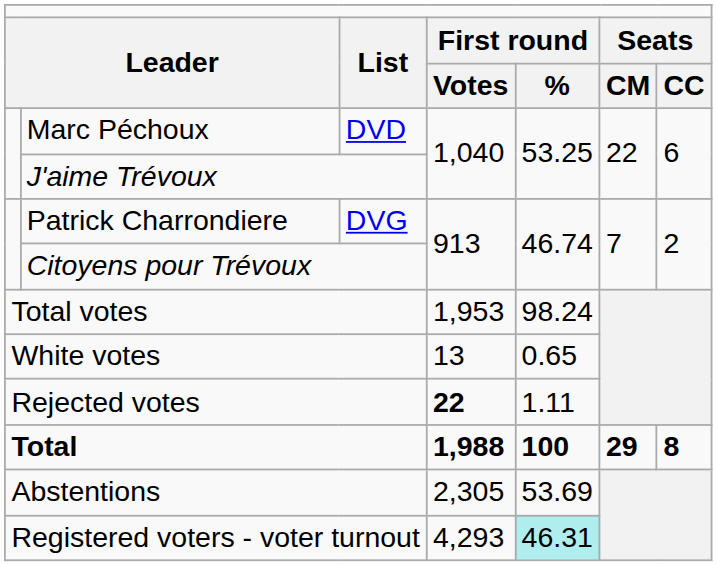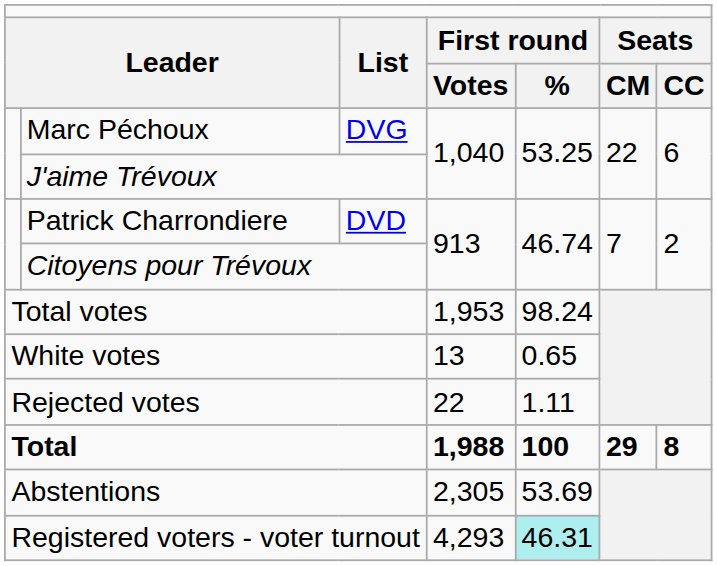Marc Péchoux | column 3: DVD -> DVG
Patrick Charrondiere | column 3: DVG -> DVD
Rejected votes | column 4: bold -> normal
